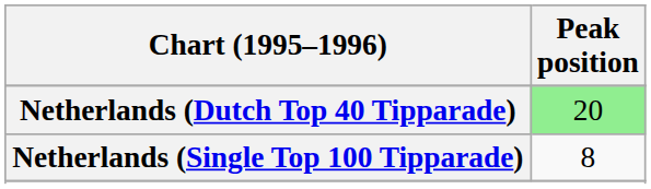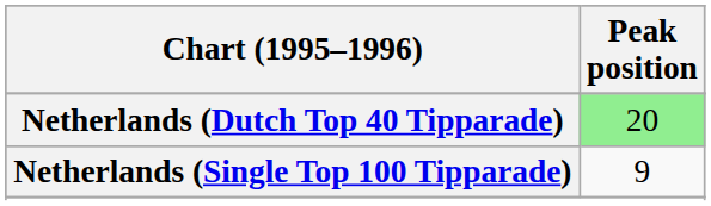Netherlands (Single Top 100 Tipparade) | Peak position: 8 -> 9
